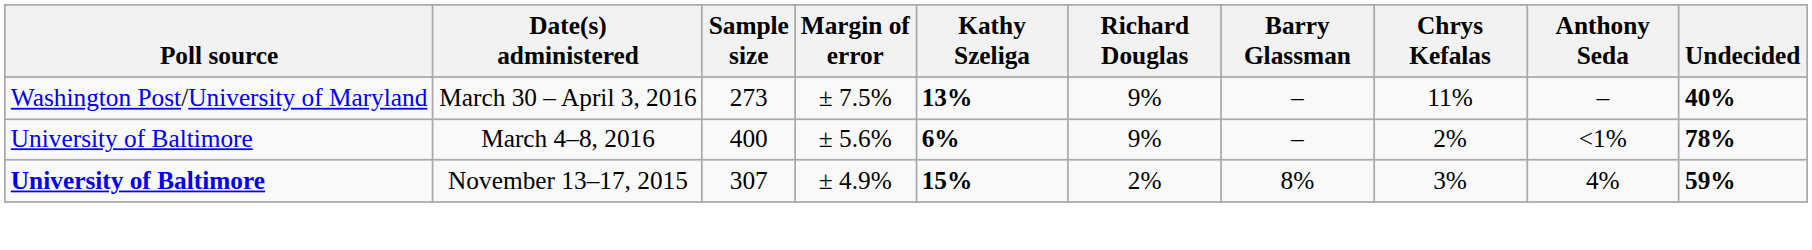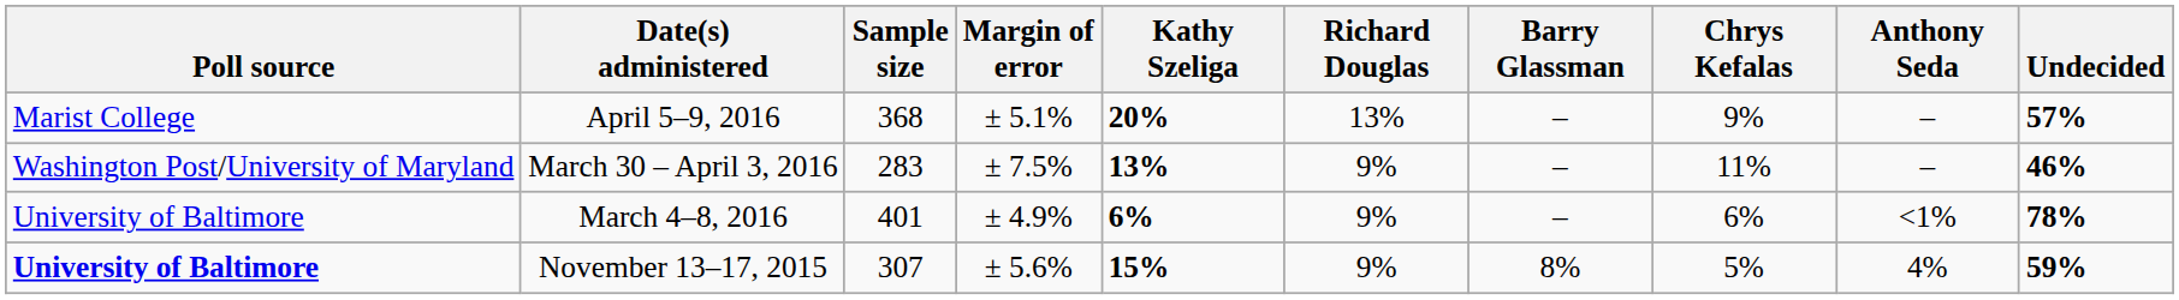+ row: Marist College | April 5–9, 2016 | 368 | ± 5.1% | 20% | 13% | – | 9% | – | 57%
March 30 – April 3, 2016 | Sample size: 273 -> 283
March 30 – April 3, 2016 | Undecided: 40% -> 46%
March 4–8, 2016 | Sample size: 400 -> 401
March 4–8, 2016 | Margin of error: ± 5.6% -> ± 4.9%
March 4–8, 2016 | Chrys Kefalas: 2% -> 6%
November 13–17, 2015 | Margin of error: ± 4.9% -> ± 5.6%
November 13–17, 2015 | Richard Douglas: 2% -> 9%
November 13–17, 2015 | Chrys Kefalas: 3% -> 5%
